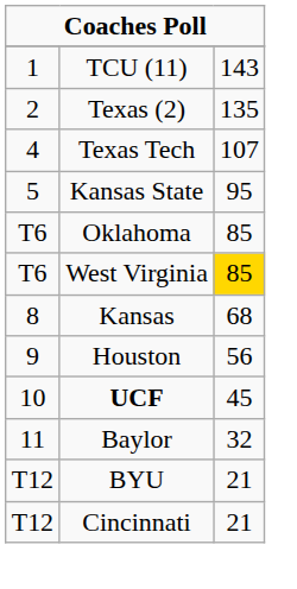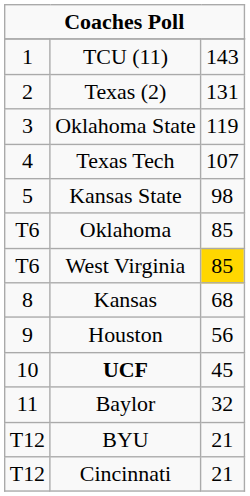Texas (2) | column 3: 135 -> 131
+ row: 3 | Oklahoma State | 119
Kansas State | column 3: 95 -> 98
